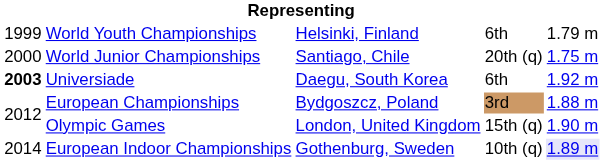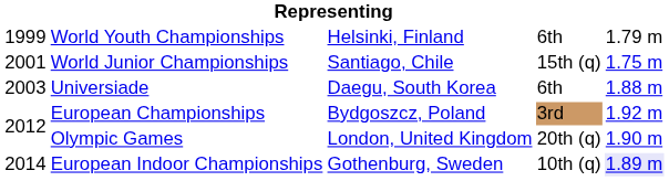World Junior Championships | column 1: 2000 -> 2001
World Junior Championships | column 4: 20th (q) -> 15th (q)
Universiade | column 1: bold -> normal
Universiade | column 5: 1.92 m -> 1.88 m
European Championships | column 5: 1.88 m -> 1.92 m
Olympic Games | column 4: 15th (q) -> 20th (q)
